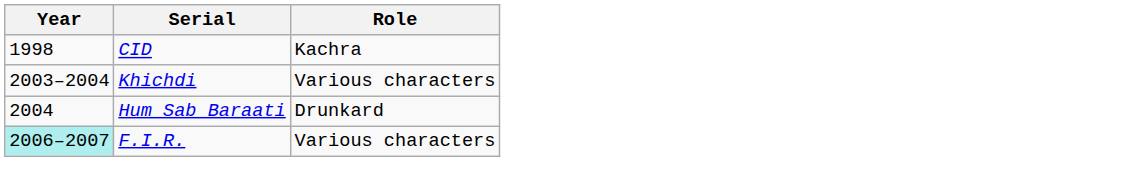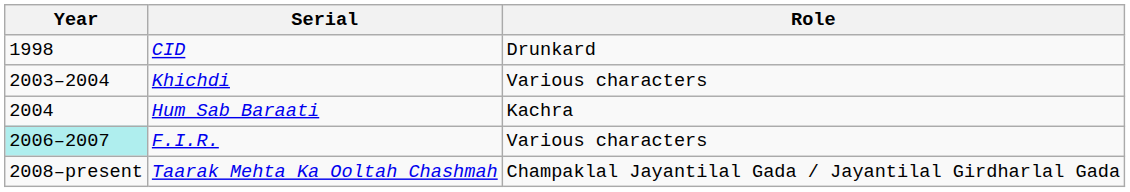CID | Role: Kachra -> Drunkard
Hum Sab Baraati | Role: Drunkard -> Kachra
+ row: 2008–present | Taarak Mehta Ka Ooltah Chashmah | Champaklal Jayantilal Gada / Jayantilal Girdharlal Gada
